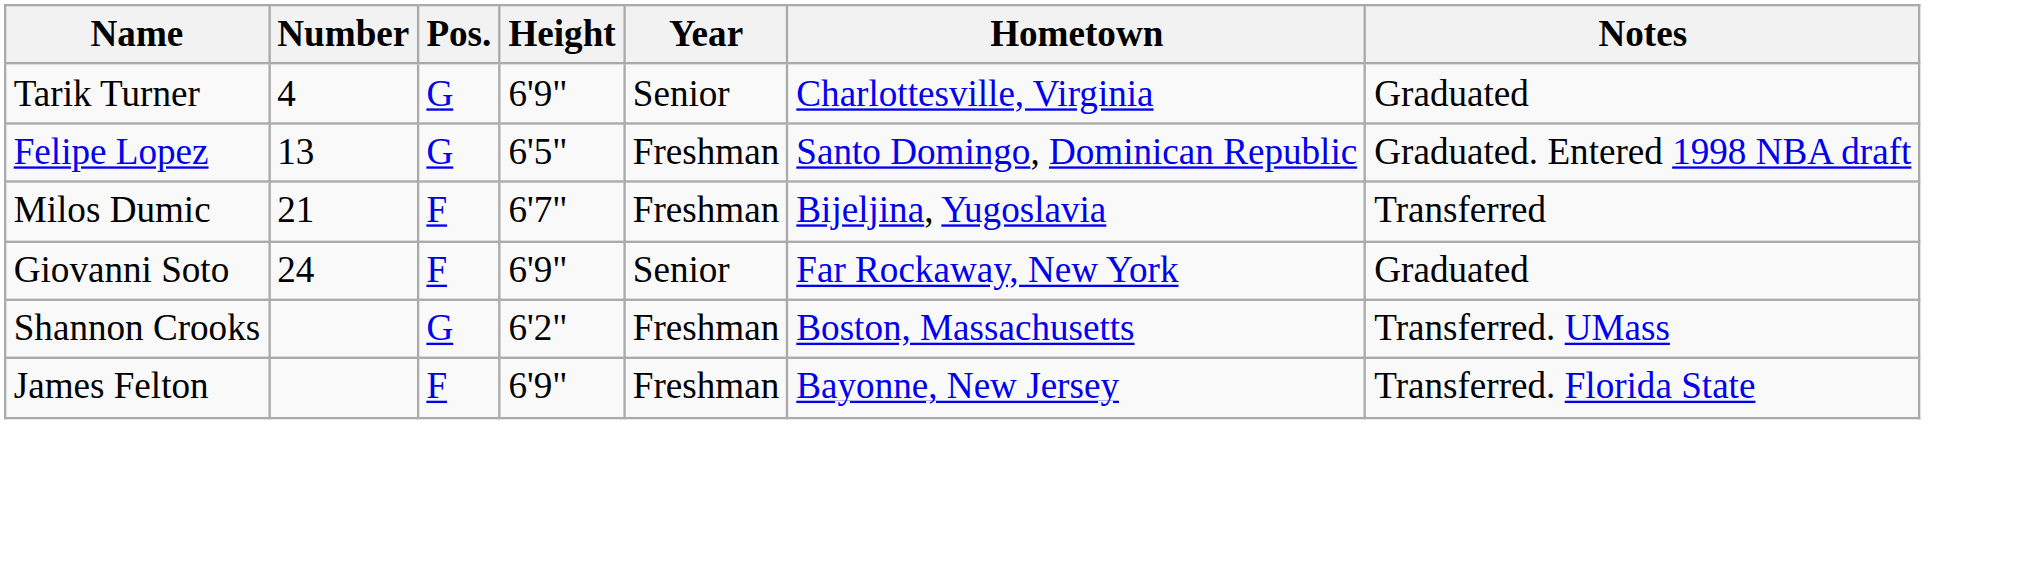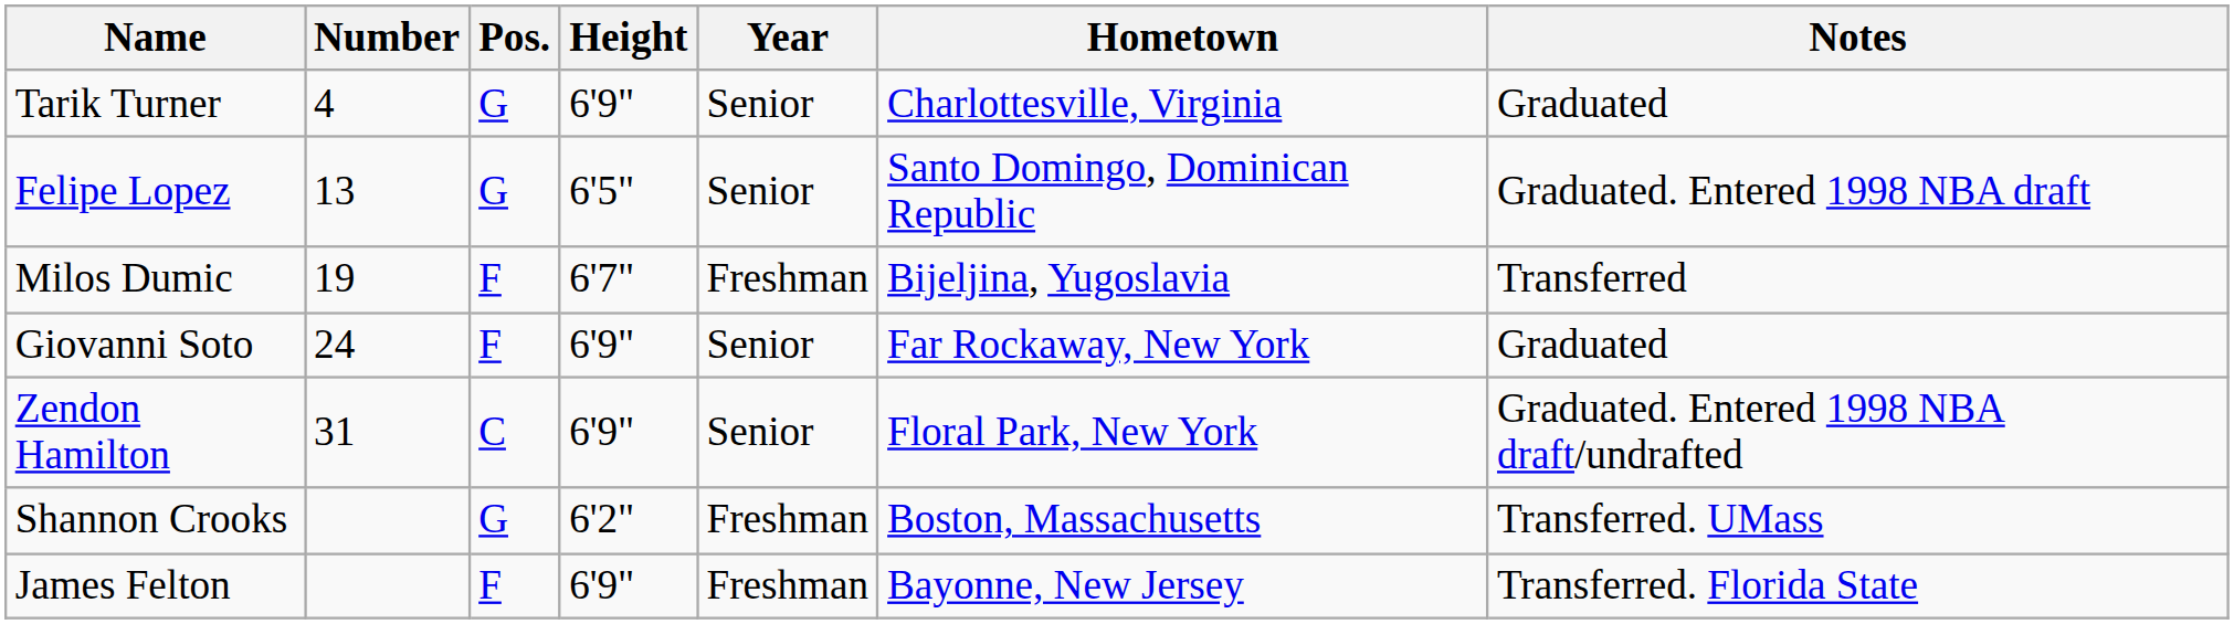Felipe Lopez | Year: Freshman -> Senior
Milos Dumic | Number: 21 -> 19
+ row: Zendon Hamilton | 31 | C | 6'9" | Senior | Floral Park, New York | Graduated. Entered 1998 NBA draft/undrafted
